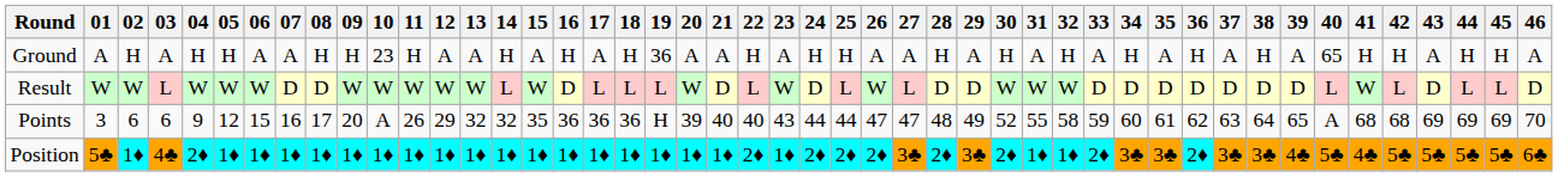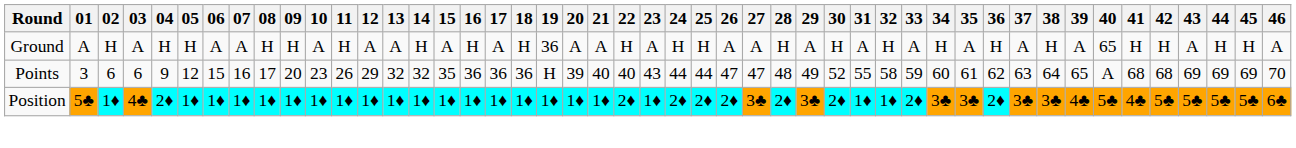Ground | 10: 23 -> A
- row: Result | W | W | L | W | W | W | D | D | W | W | W | W | W | L | W | D | L | L | L | W | D | L | W | D | L | W | L | D | D | W | W | W | D | D | D | D | D | D | D | L | W | L | D | L | L | D
Points | 10: A -> 23
